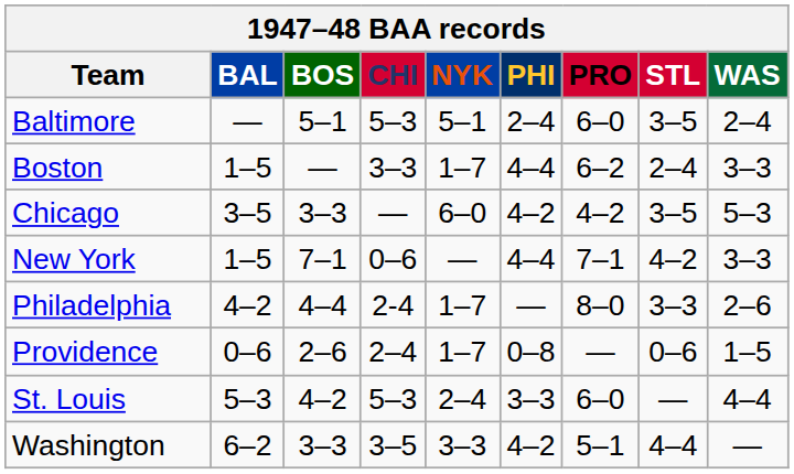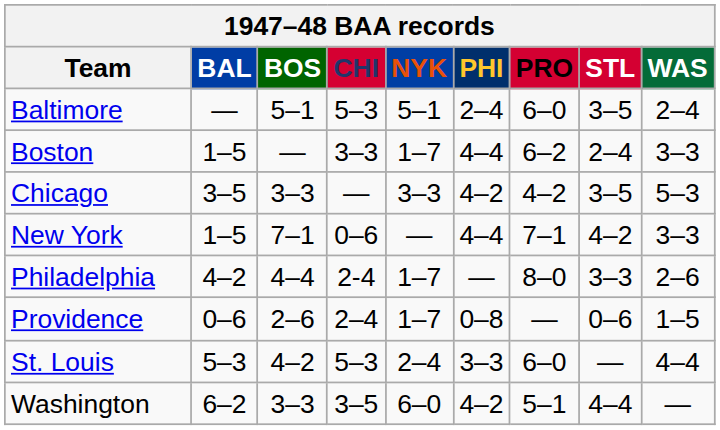Chicago | NYK: 6–0 -> 3–3
Washington | NYK: 3–3 -> 6–0
